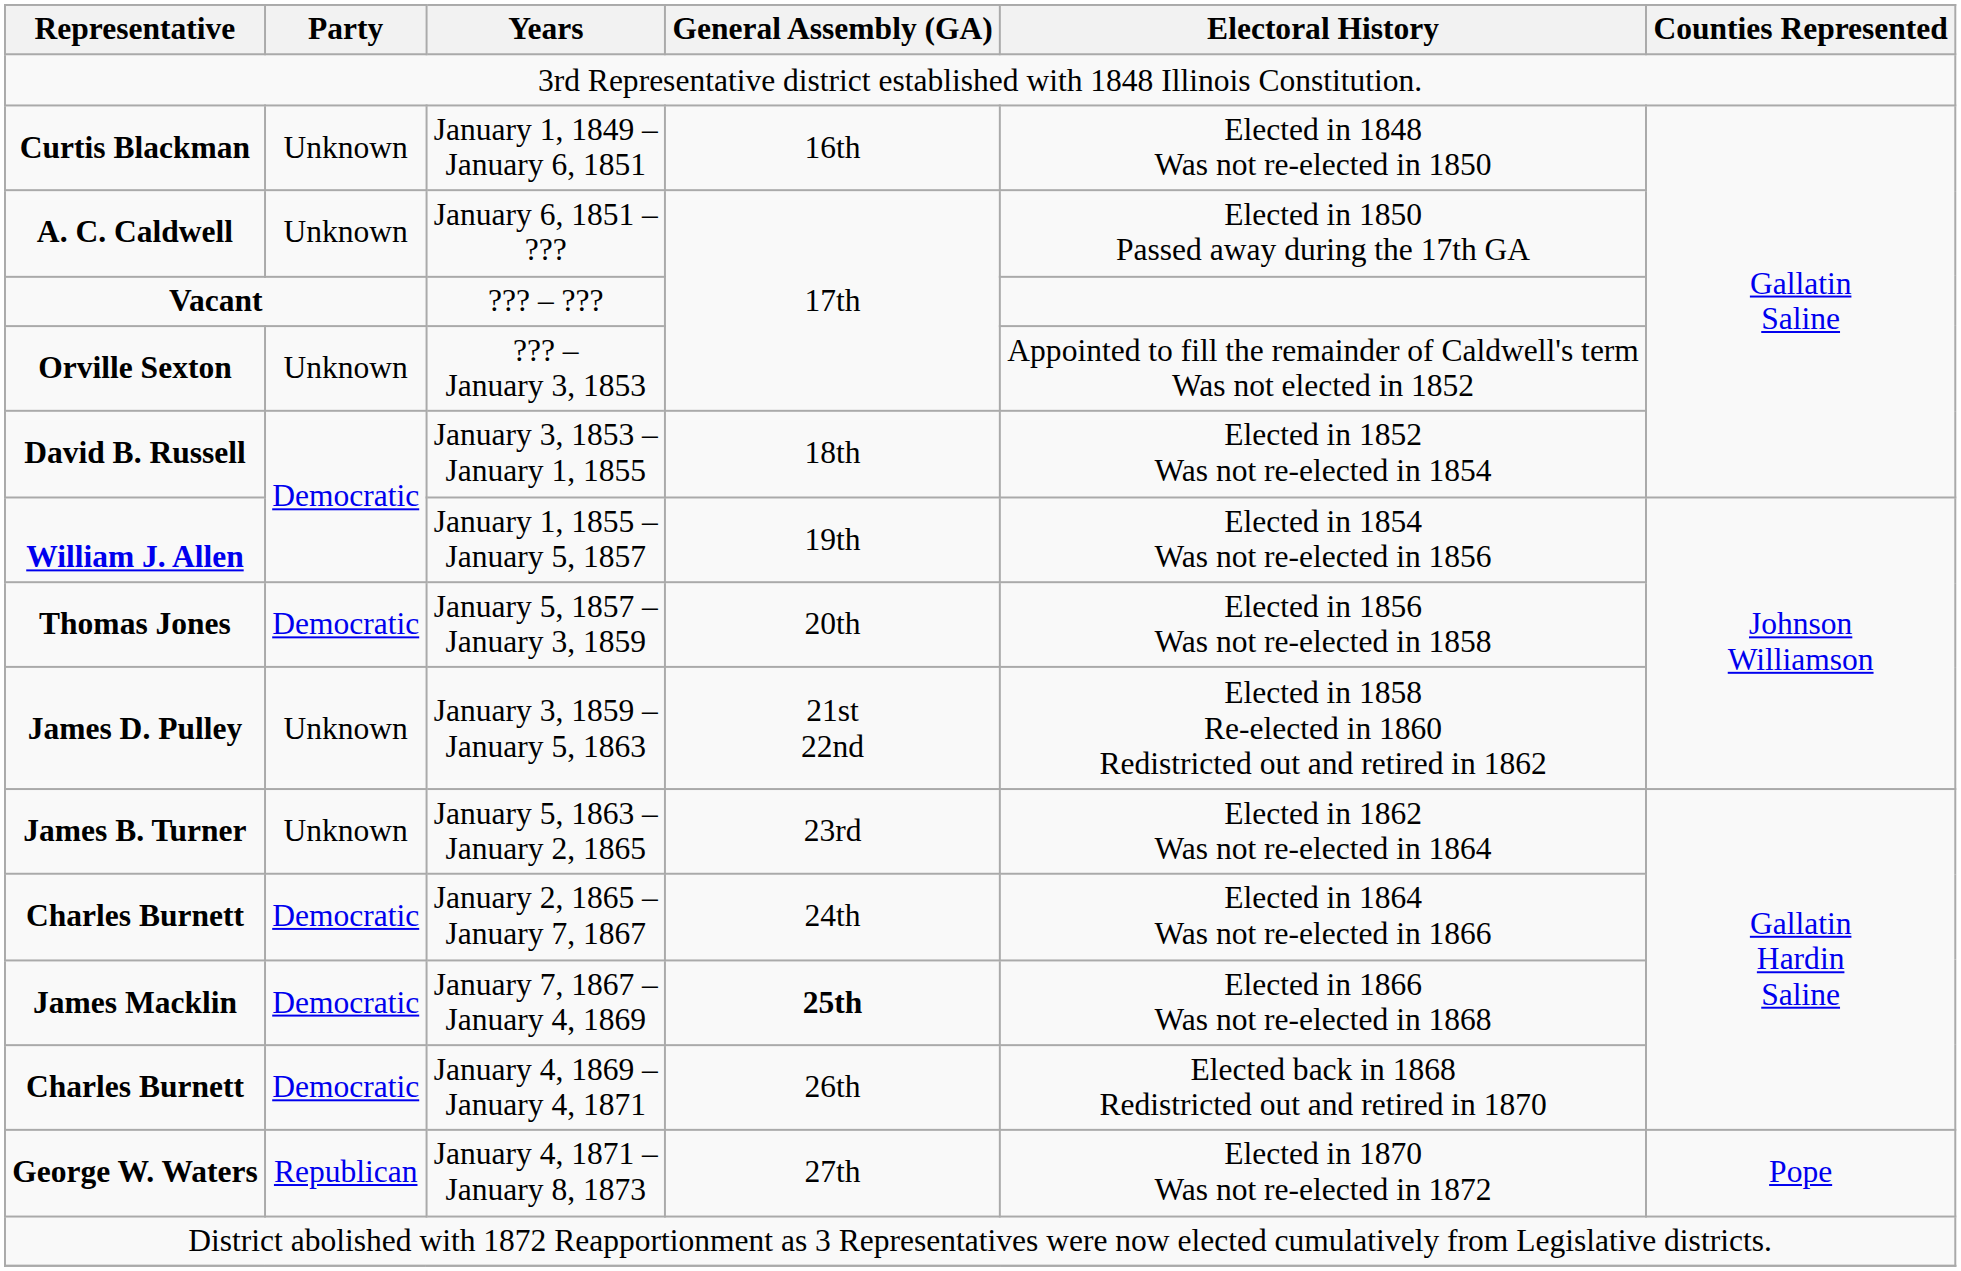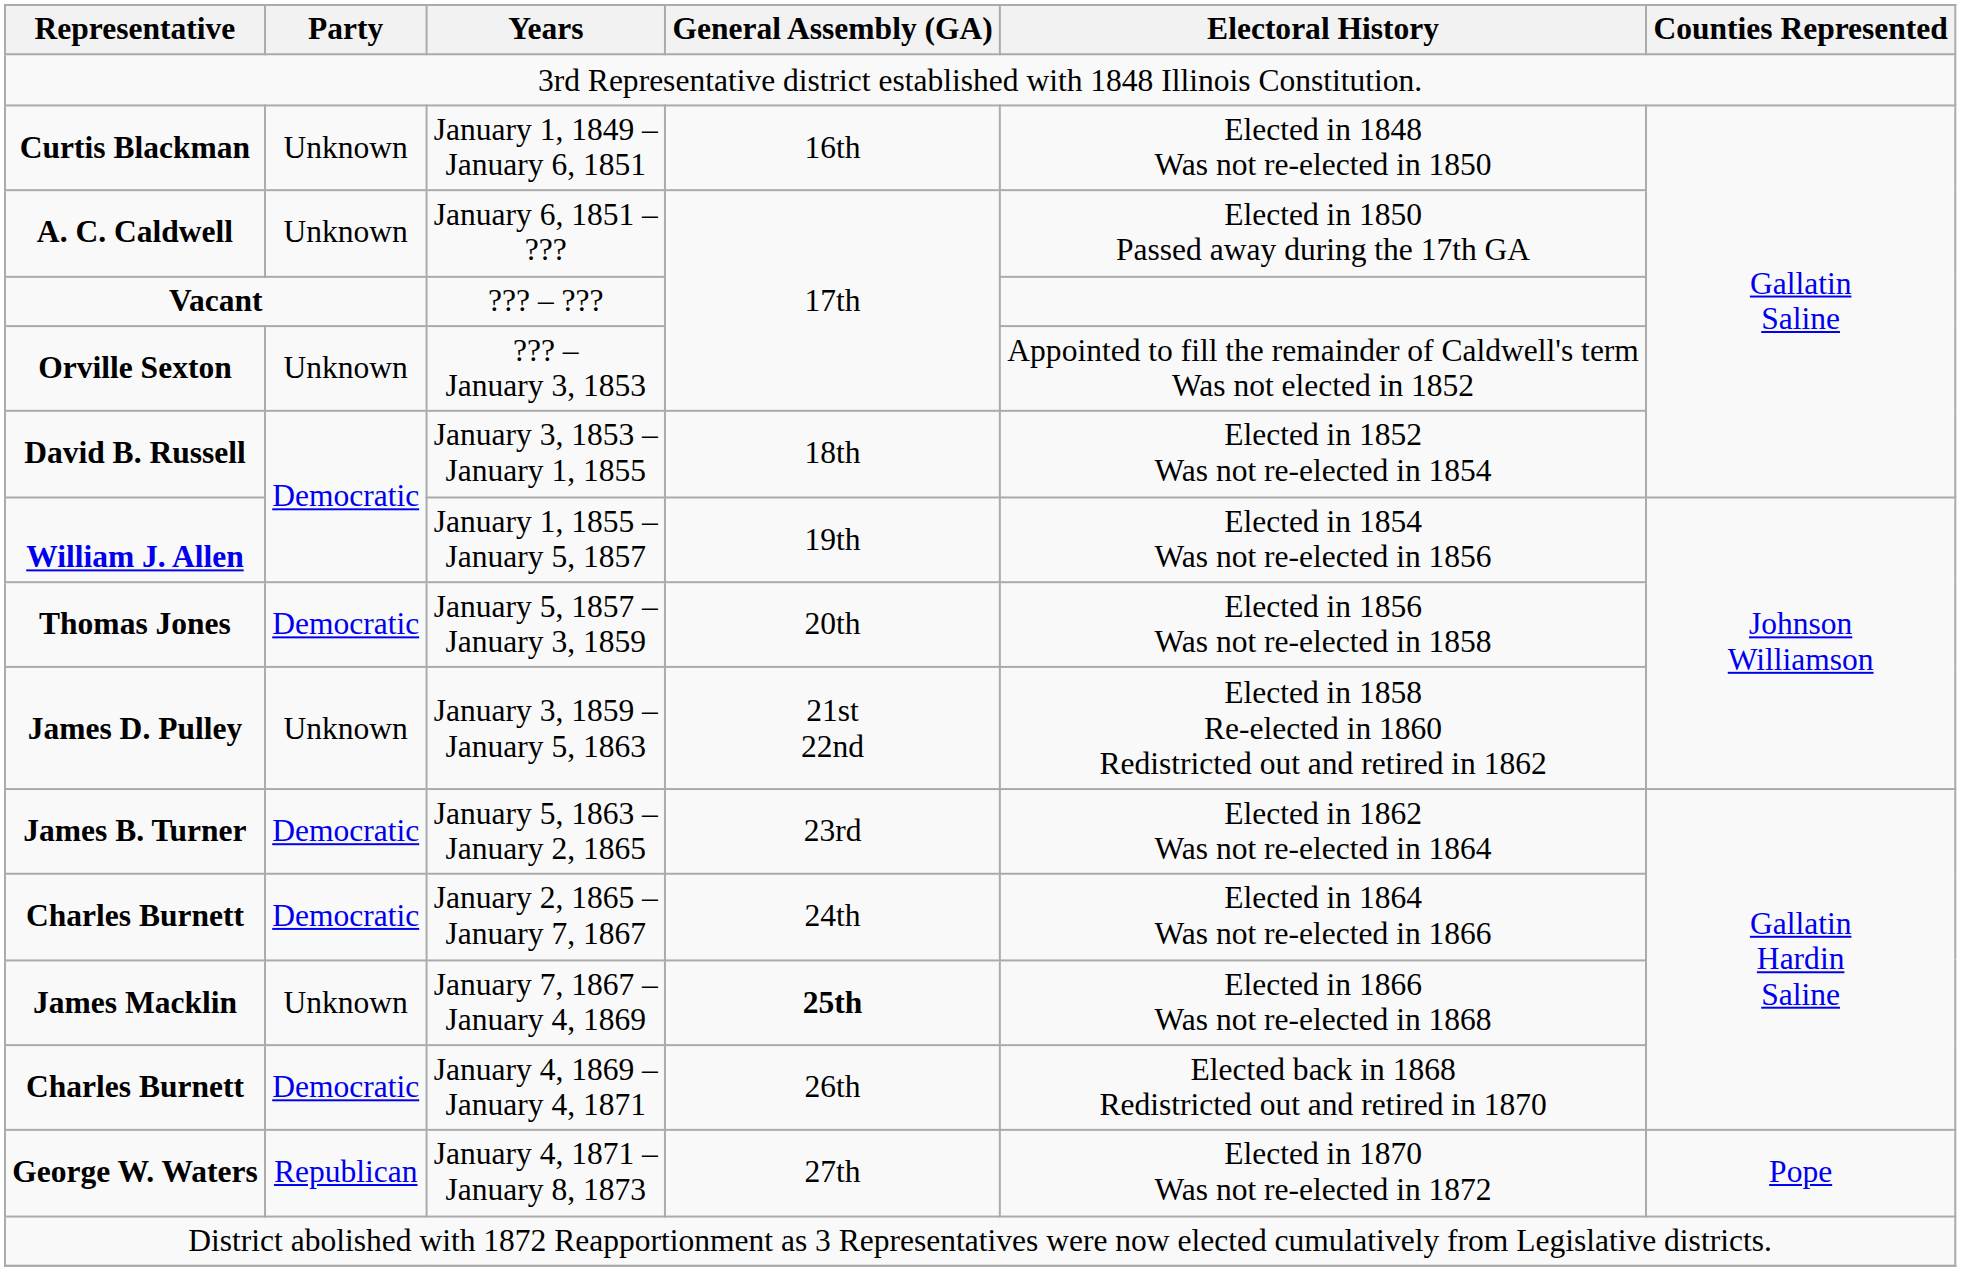January 5, 1863 – January 2, 1865 | Party: Unknown -> Democratic
January 7, 1867 – January 4, 1869 | Party: Democratic -> Unknown
